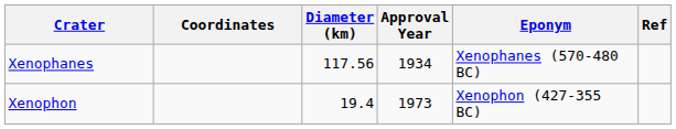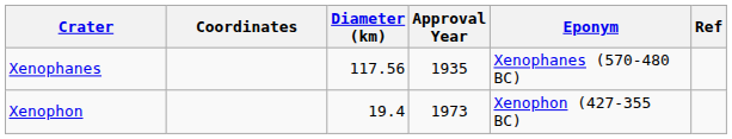Xenophanes | Approval Year: 1934 -> 1935
